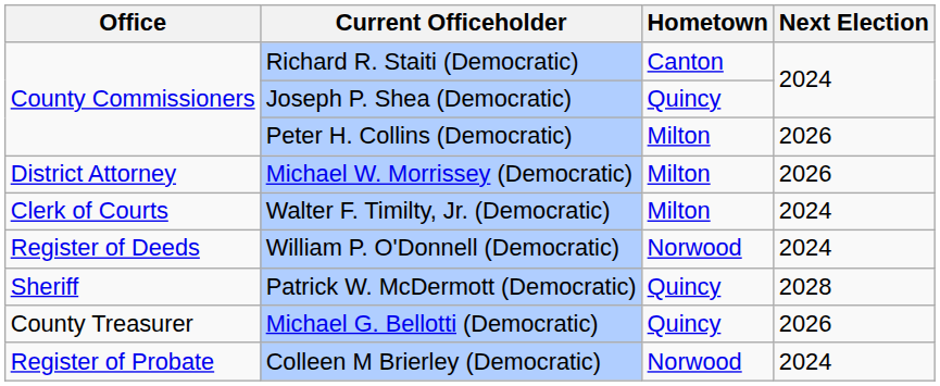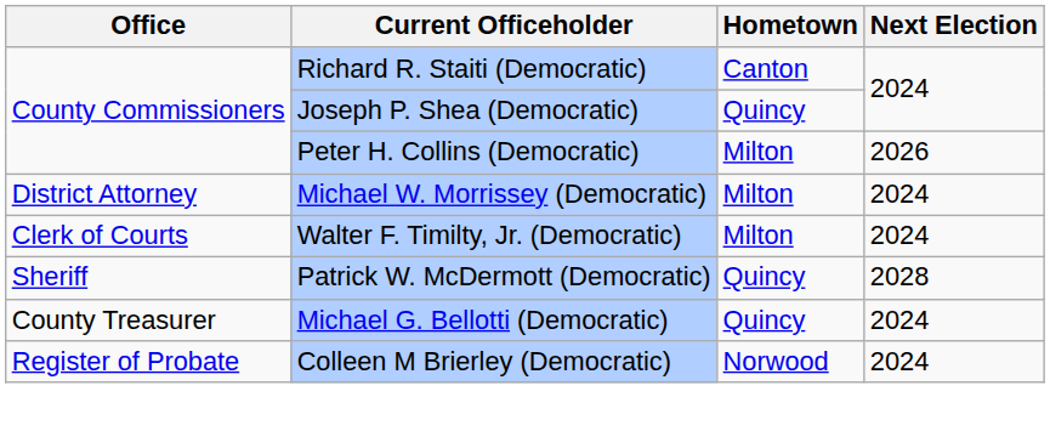Michael W. Morrissey (Democratic) | Next Election: 2026 -> 2024
- row: Register of Deeds | William P. O'Donnell (Democratic) | Norwood | 2024
Michael G. Bellotti (Democratic) | Next Election: 2026 -> 2024
